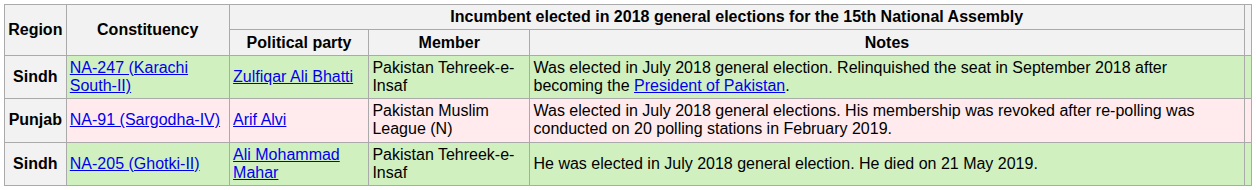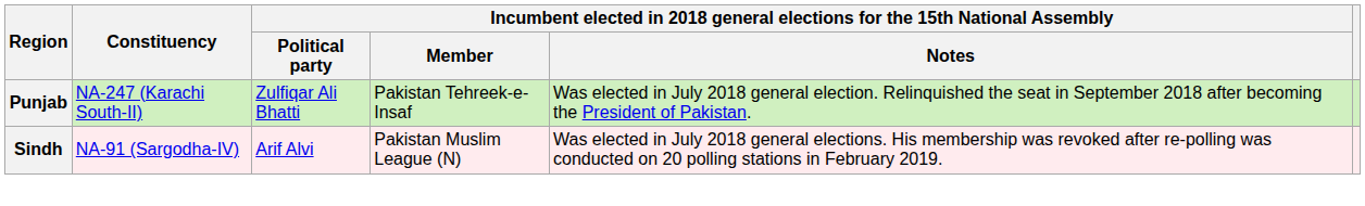NA-247 (Karachi South-II) | Region: Sindh -> Punjab
NA-91 (Sargodha-IV) | Region: Punjab -> Sindh
- row: Sindh | NA-205 (Ghotki-II) | Ali Mohammad Mahar | Pakistan Tehreek-e-Insaf | He was elected in July 2018 general election. He died on 21 May 2019.
